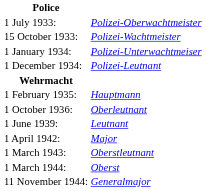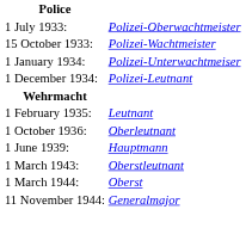1 February 1935: | column 2: Hauptmann -> Leutnant
1 June 1939: | column 2: Leutnant -> Hauptmann
- row: 1 April 1942: | Major
